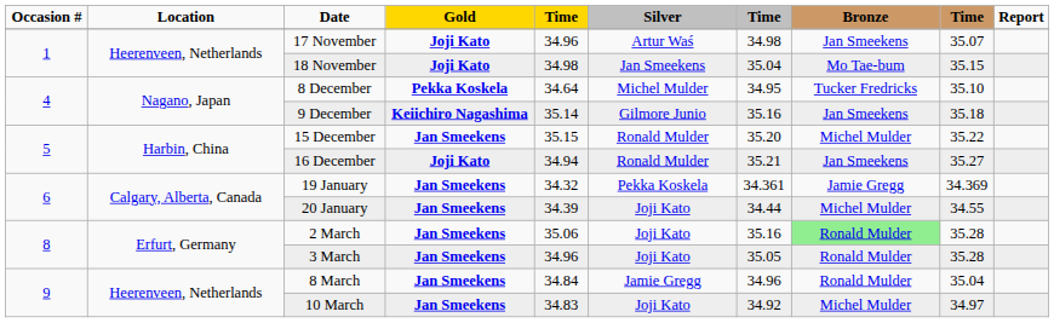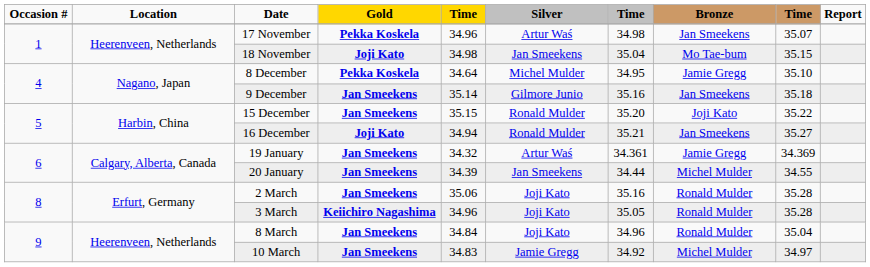17 November | Gold: Joji Kato -> Pekka Koskela
8 December | Bronze: Tucker Fredricks -> Jamie Gregg
9 December | Gold: Keiichiro Nagashima -> Jan Smeekens
15 December | Bronze: Michel Mulder -> Joji Kato
19 January | Silver: Pekka Koskela -> Artur Waś
20 January | Silver: Joji Kato -> Jan Smeekens
2 March | Bronze: lightgreen background -> no background
3 March | Gold: Jan Smeekens -> Keiichiro Nagashima
8 March | Silver: Jamie Gregg -> Joji Kato
10 March | Silver: Joji Kato -> Jamie Gregg
